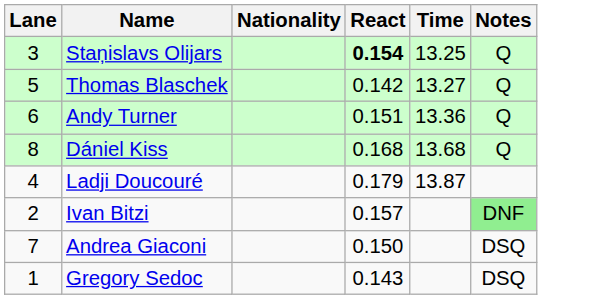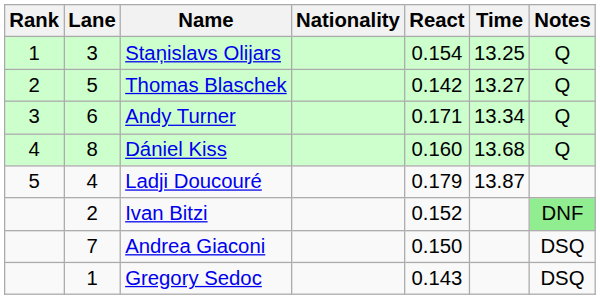+ column: Rank | 1 | 2 | 3 | 4 | 5
Staņislavs Olijars | React: bold -> normal
Andy Turner | React: 0.151 -> 0.171
Andy Turner | Time: 13.36 -> 13.34
Dániel Kiss | React: 0.168 -> 0.160
Ivan Bitzi | React: 0.157 -> 0.152
